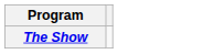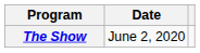+ column: Date | June 2, 2020
